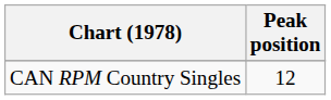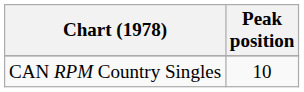CAN RPM Country Singles | Peak position: 12 -> 10
